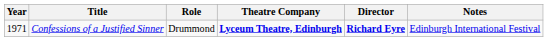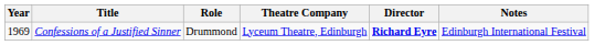Confessions of a Justified Sinner | Year: 1971 -> 1969
Confessions of a Justified Sinner | Theatre Company: bold -> normal
